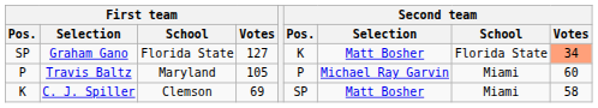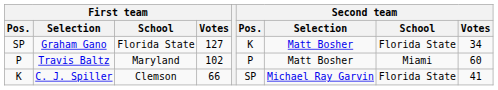Graham Gano | Second team / Votes: lightsalmon background -> no background
Travis Baltz | First team / Votes: 105 -> 102
Travis Baltz | Second team / Selection: Michael Ray Garvin -> Matt Bosher
C. J. Spiller | First team / Votes: 69 -> 66
C. J. Spiller | Second team / Selection: Matt Bosher -> Michael Ray Garvin
C. J. Spiller | Second team / School: Miami -> Florida State
C. J. Spiller | Second team / Votes: 58 -> 41
